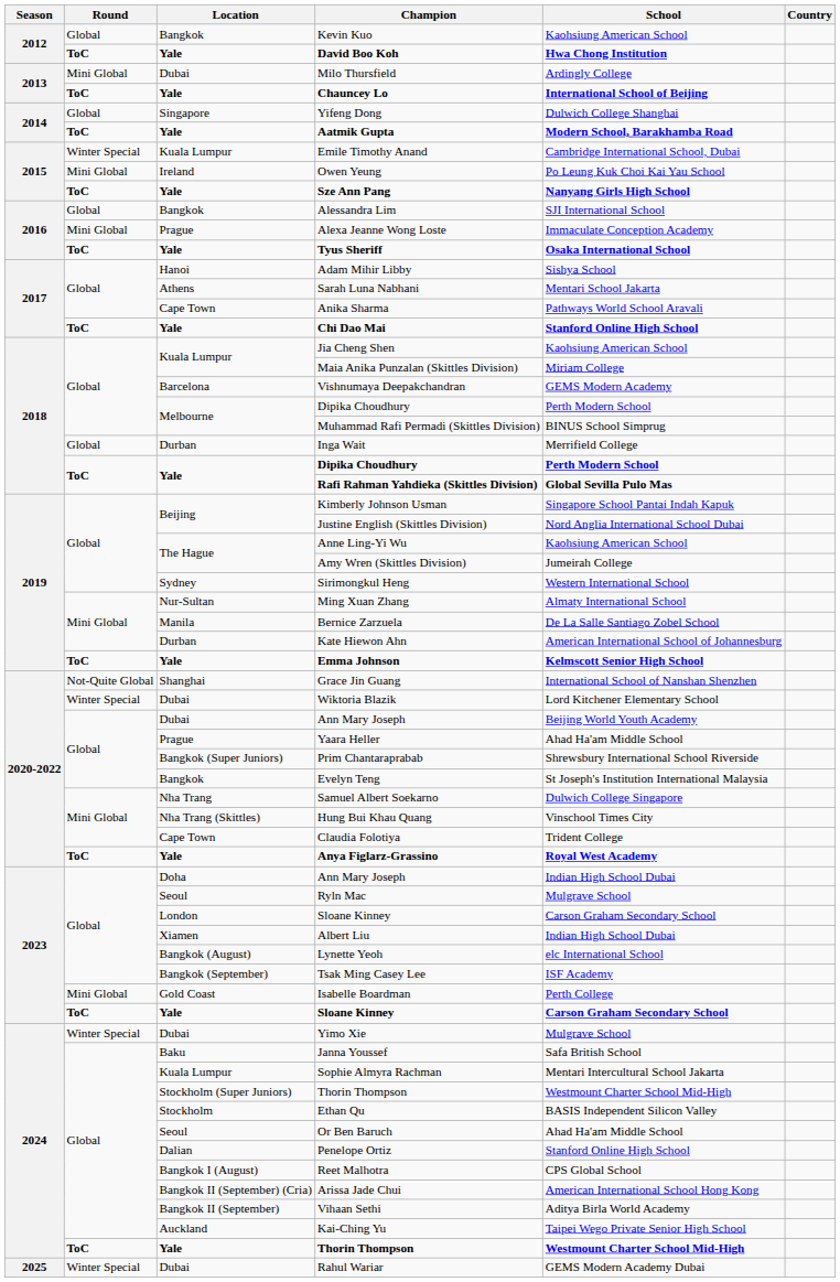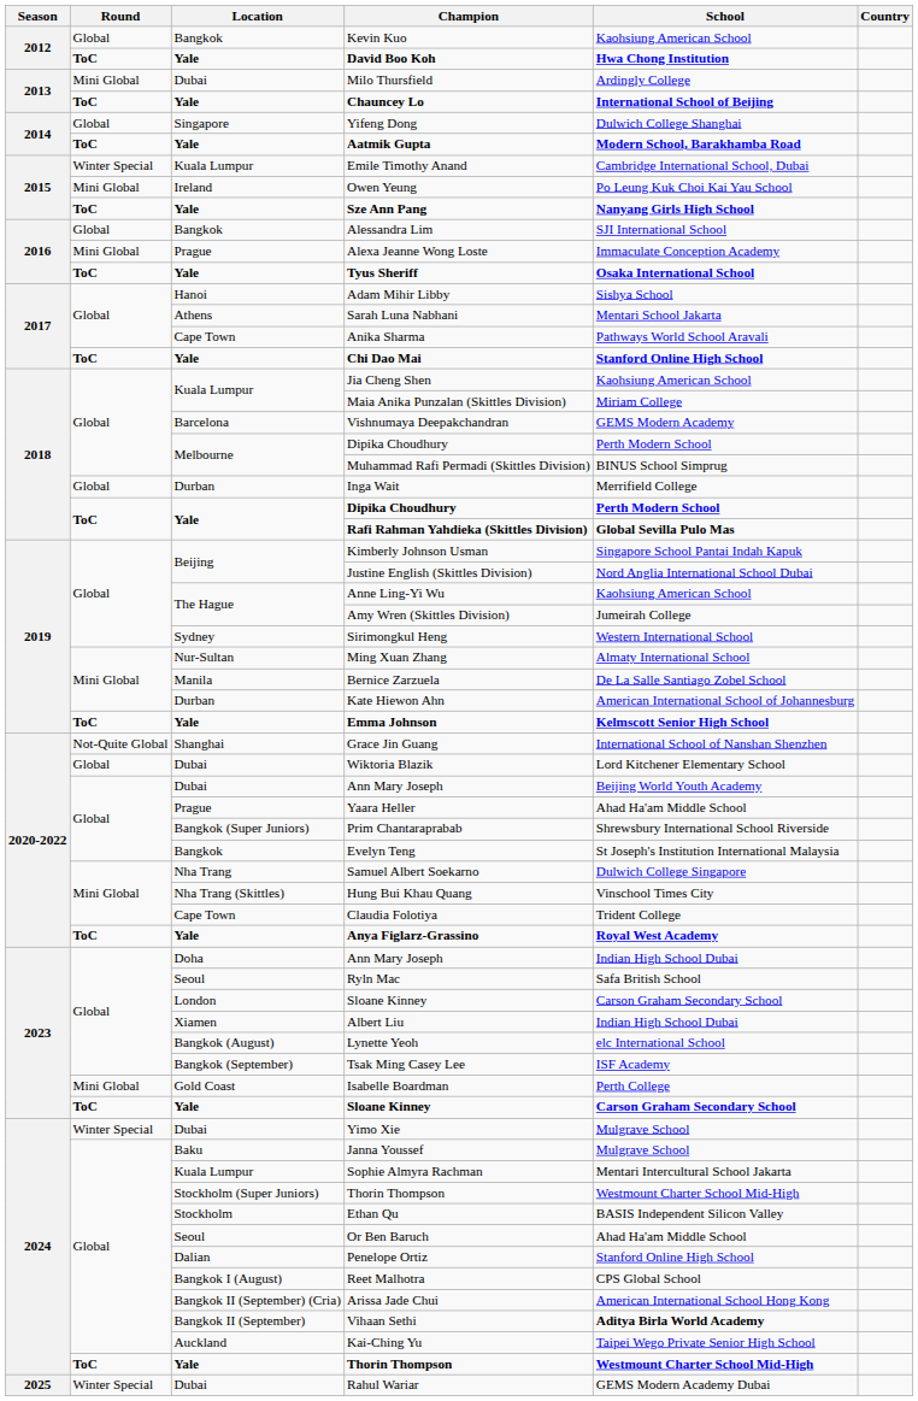Wiktoria Blazik | Round: Winter Special -> Global
Ryln Mac | School: Mulgrave School -> Safa British School
Janna Youssef | School: Safa British School -> Mulgrave School
Vihaan Sethi | School: normal -> bold
